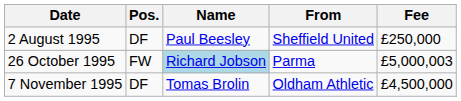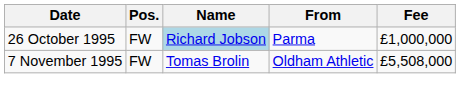- row: 2 August 1995 | DF | Paul Beesley | Sheffield United | £250,000
26 October 1995 | Fee: £5,000,003 -> £1,000,000
7 November 1995 | Pos.: DF -> FW
7 November 1995 | Fee: £4,500,000 -> £5,508,000
